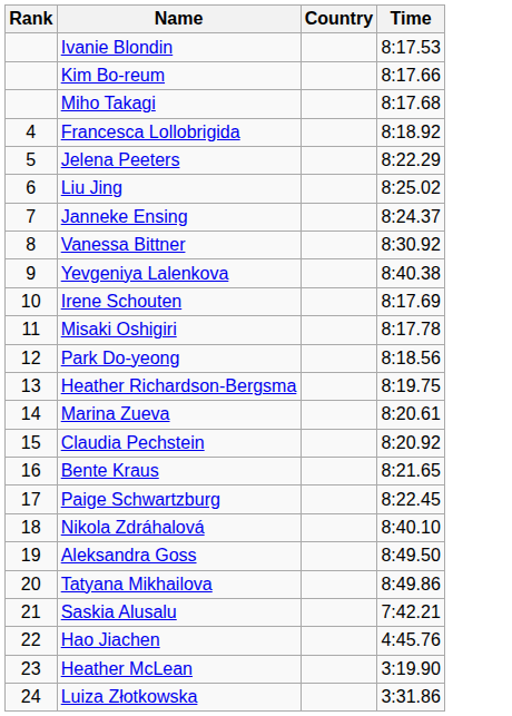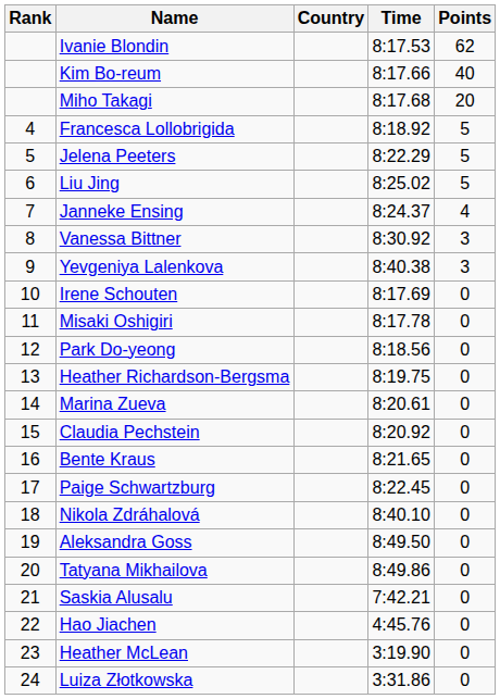+ column: Points | 62 | 40 | 20 | 5 | 5 | 5 | 4 | 3 | 3 | 0 | 0 | 0 | 0 | 0 | 0 | 0 | 0 | 0 | 0 | 0 | 0 | 0 | 0 | 0
